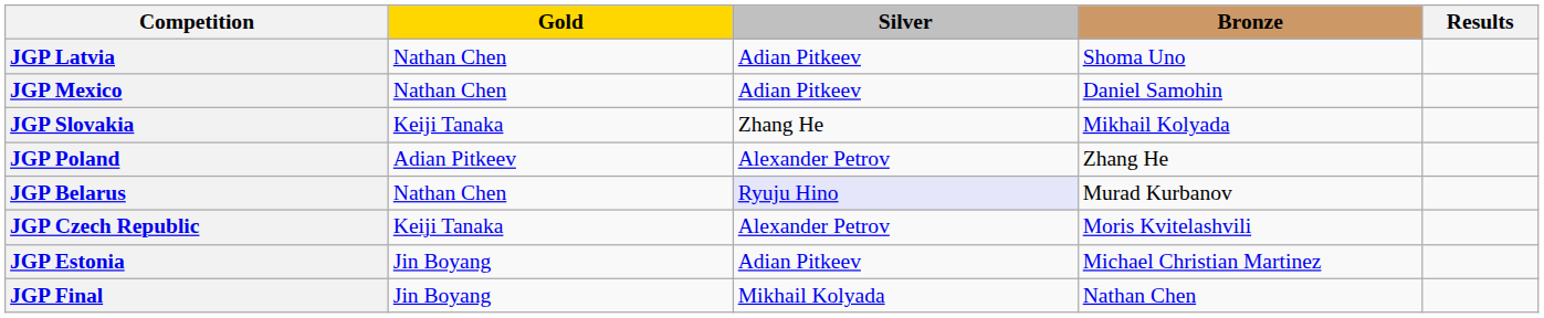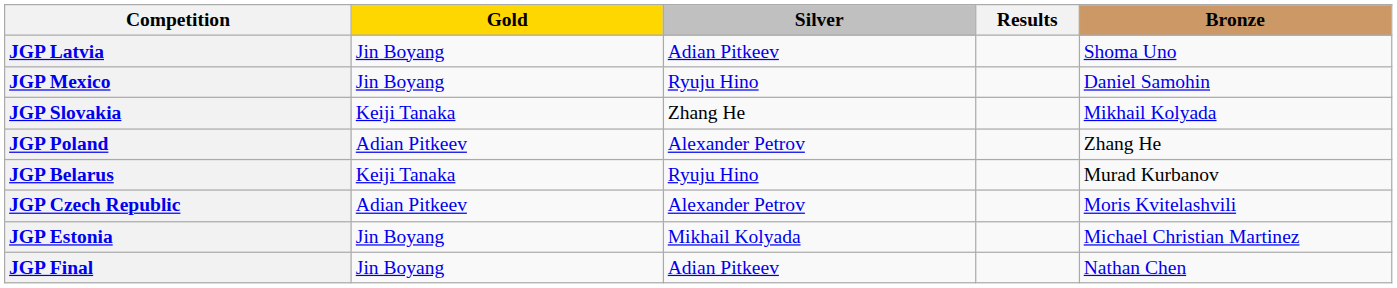columns swapped: Bronze <-> Results
JGP Latvia | Gold: Nathan Chen -> Jin Boyang
JGP Mexico | Gold: Nathan Chen -> Jin Boyang
JGP Mexico | Silver: Adian Pitkeev -> Ryuju Hino
JGP Belarus | Gold: Nathan Chen -> Keiji Tanaka
JGP Belarus | Silver: lavender background -> no background
JGP Czech Republic | Gold: Keiji Tanaka -> Adian Pitkeev
JGP Estonia | Silver: Adian Pitkeev -> Mikhail Kolyada
JGP Final | Silver: Mikhail Kolyada -> Adian Pitkeev
